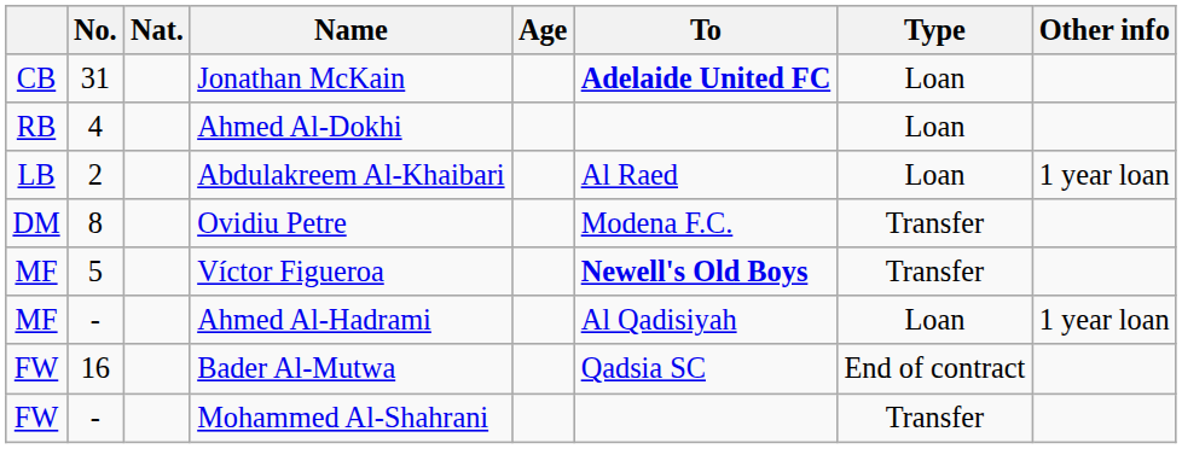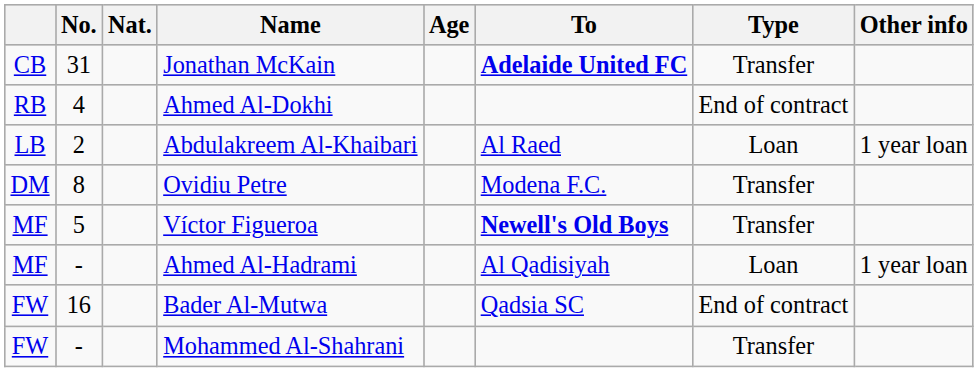Jonathan McKain | Type: Loan -> Transfer
Ahmed Al-Dokhi | Type: Loan -> End of contract
